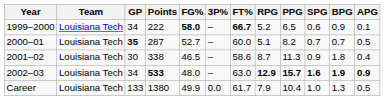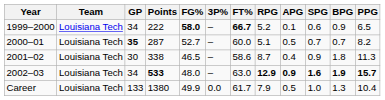columns swapped: APG <-> PPG
